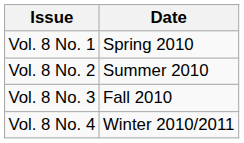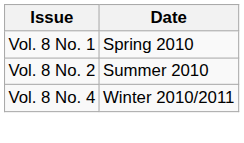- row: Vol. 8 No. 3 | Fall 2010
